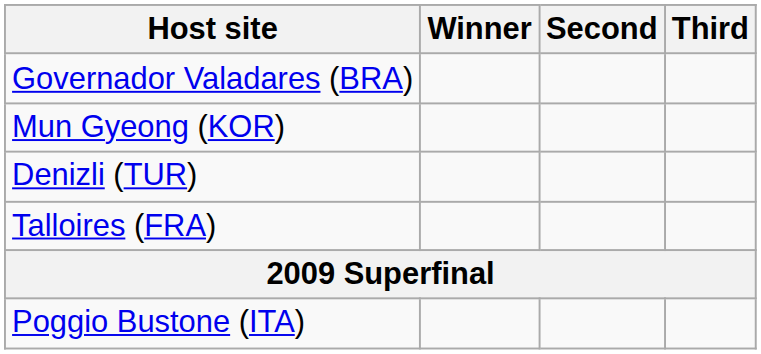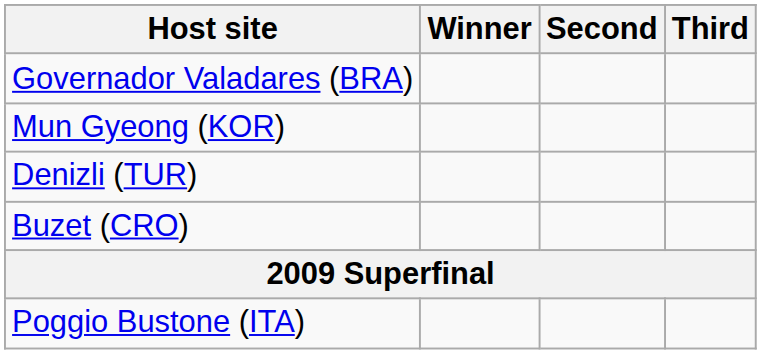- row: Talloires (FRA)
+ row: Buzet (CRO)
